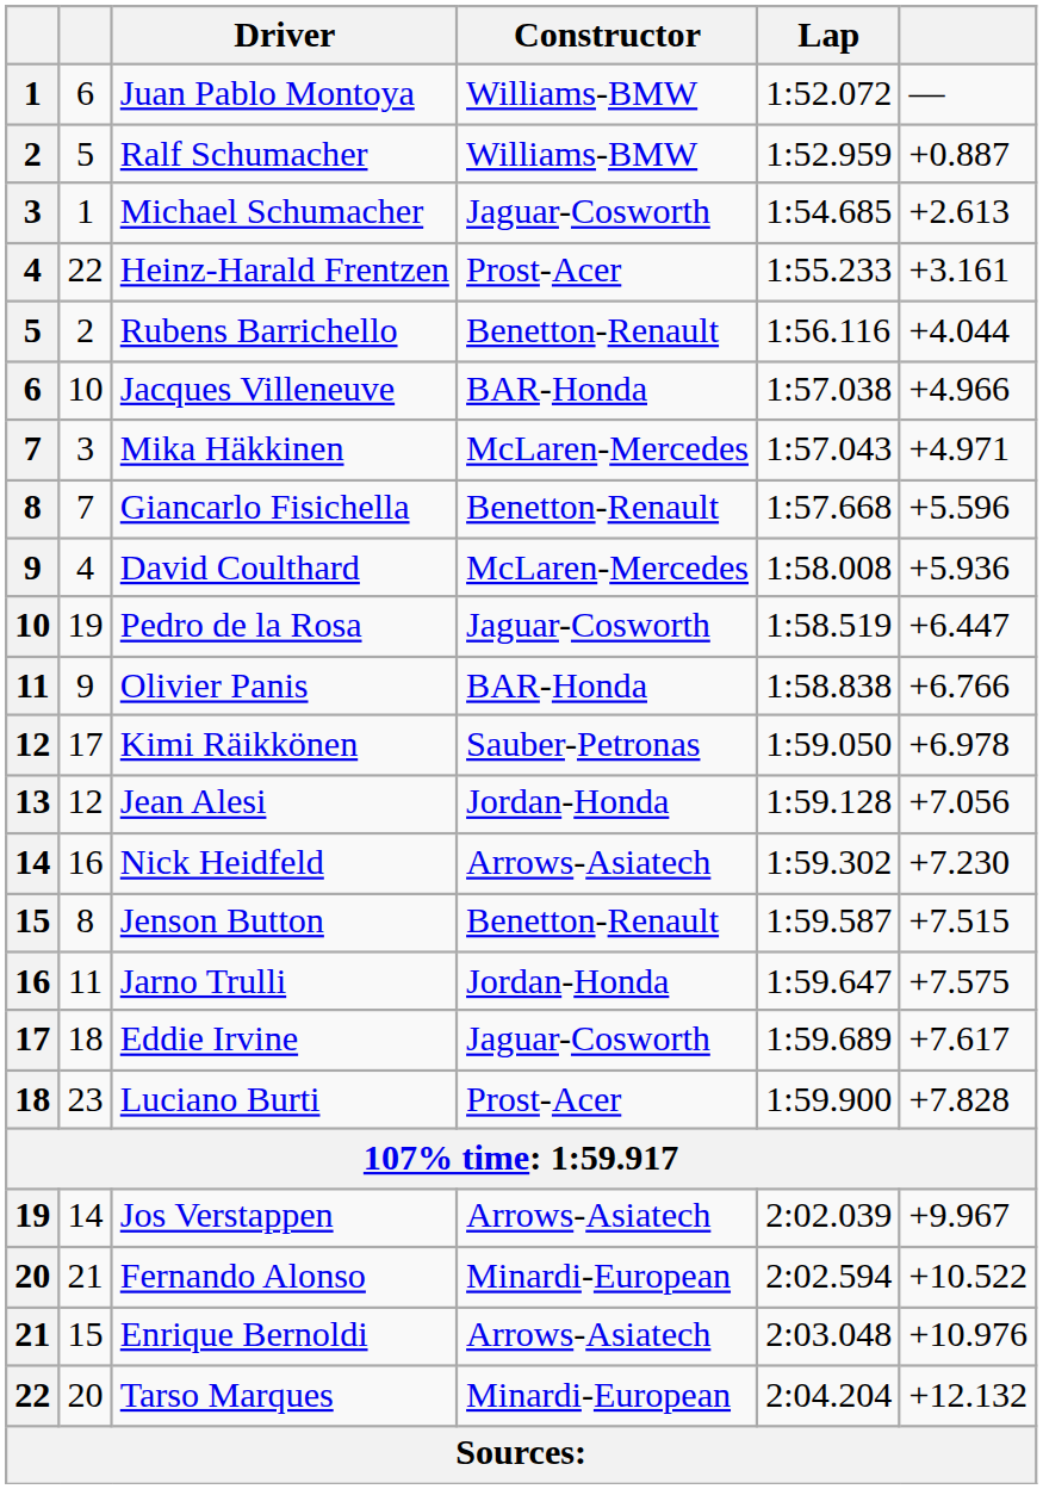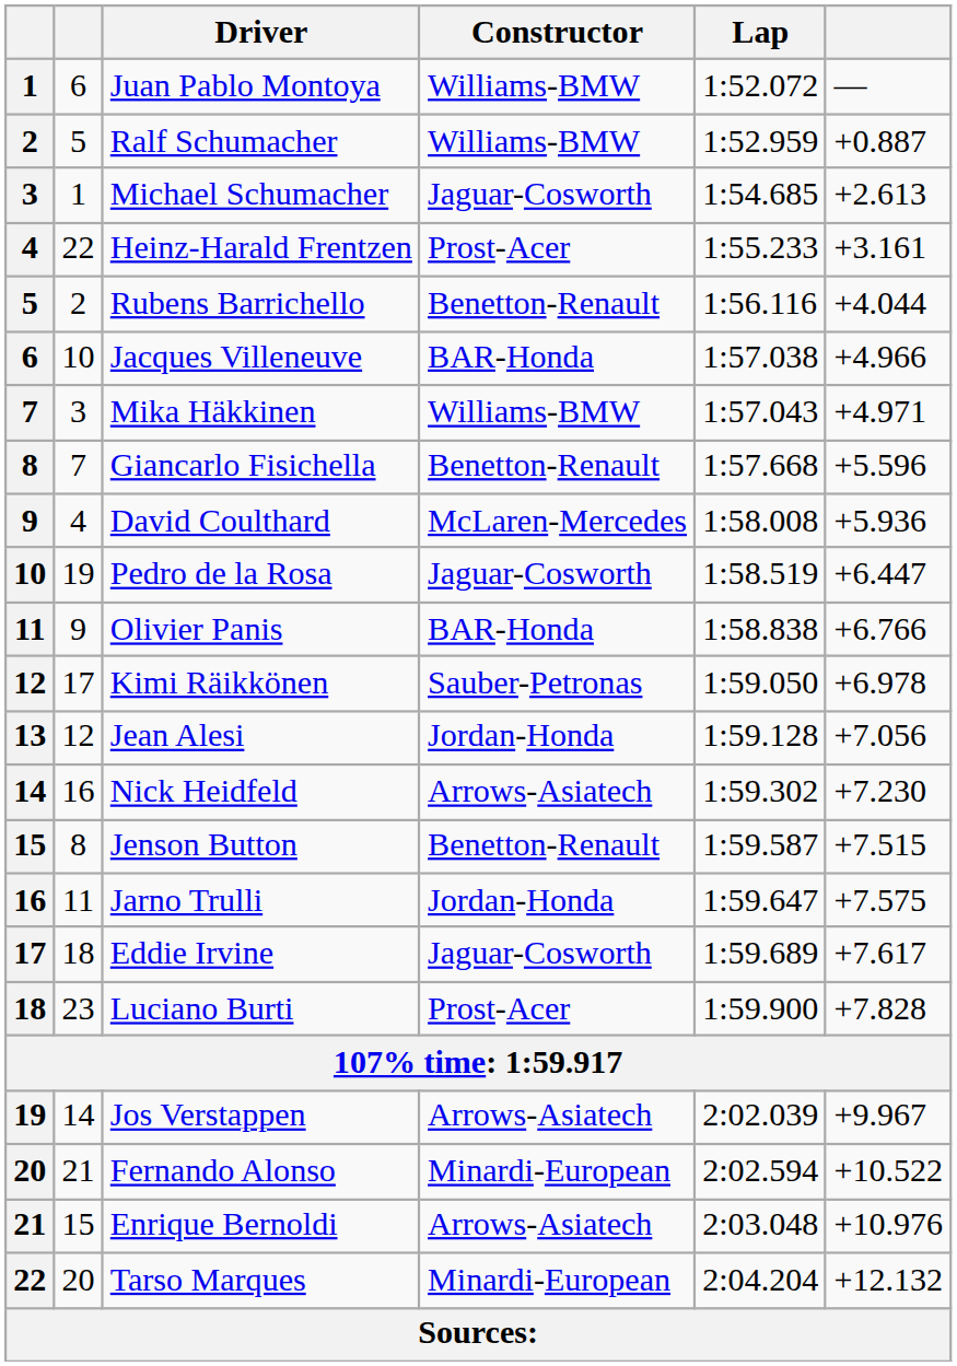Mika Häkkinen | Constructor: McLaren-Mercedes -> Williams-BMW
